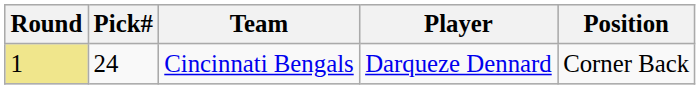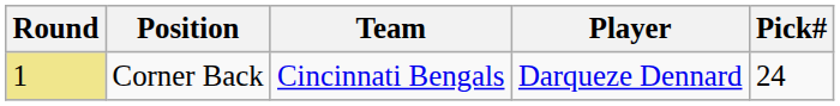columns swapped: Pick# <-> Position
